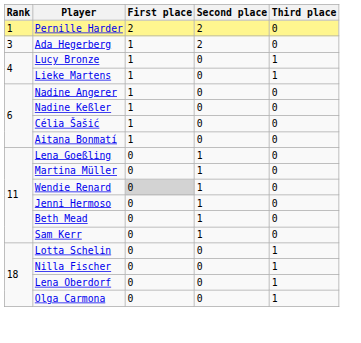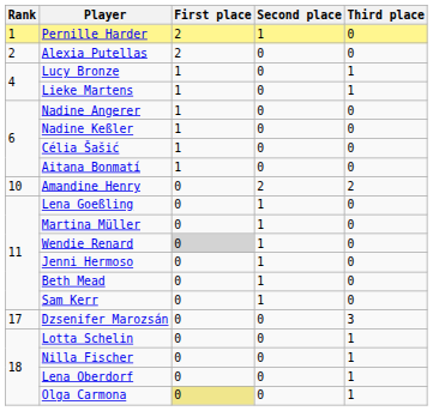Pernille Harder | Second place: 2 -> 1
+ row: 2 | Alexia Putellas | 2 | 0 | 0
- row: 3 | Ada Hegerberg | 1 | 2 | 0
+ row: 10 | Amandine Henry | 0 | 2 | 2
+ row: 17 | Dzsenifer Marozsán | 0 | 0 | 3
Olga Carmona | First place: no background -> khaki background
